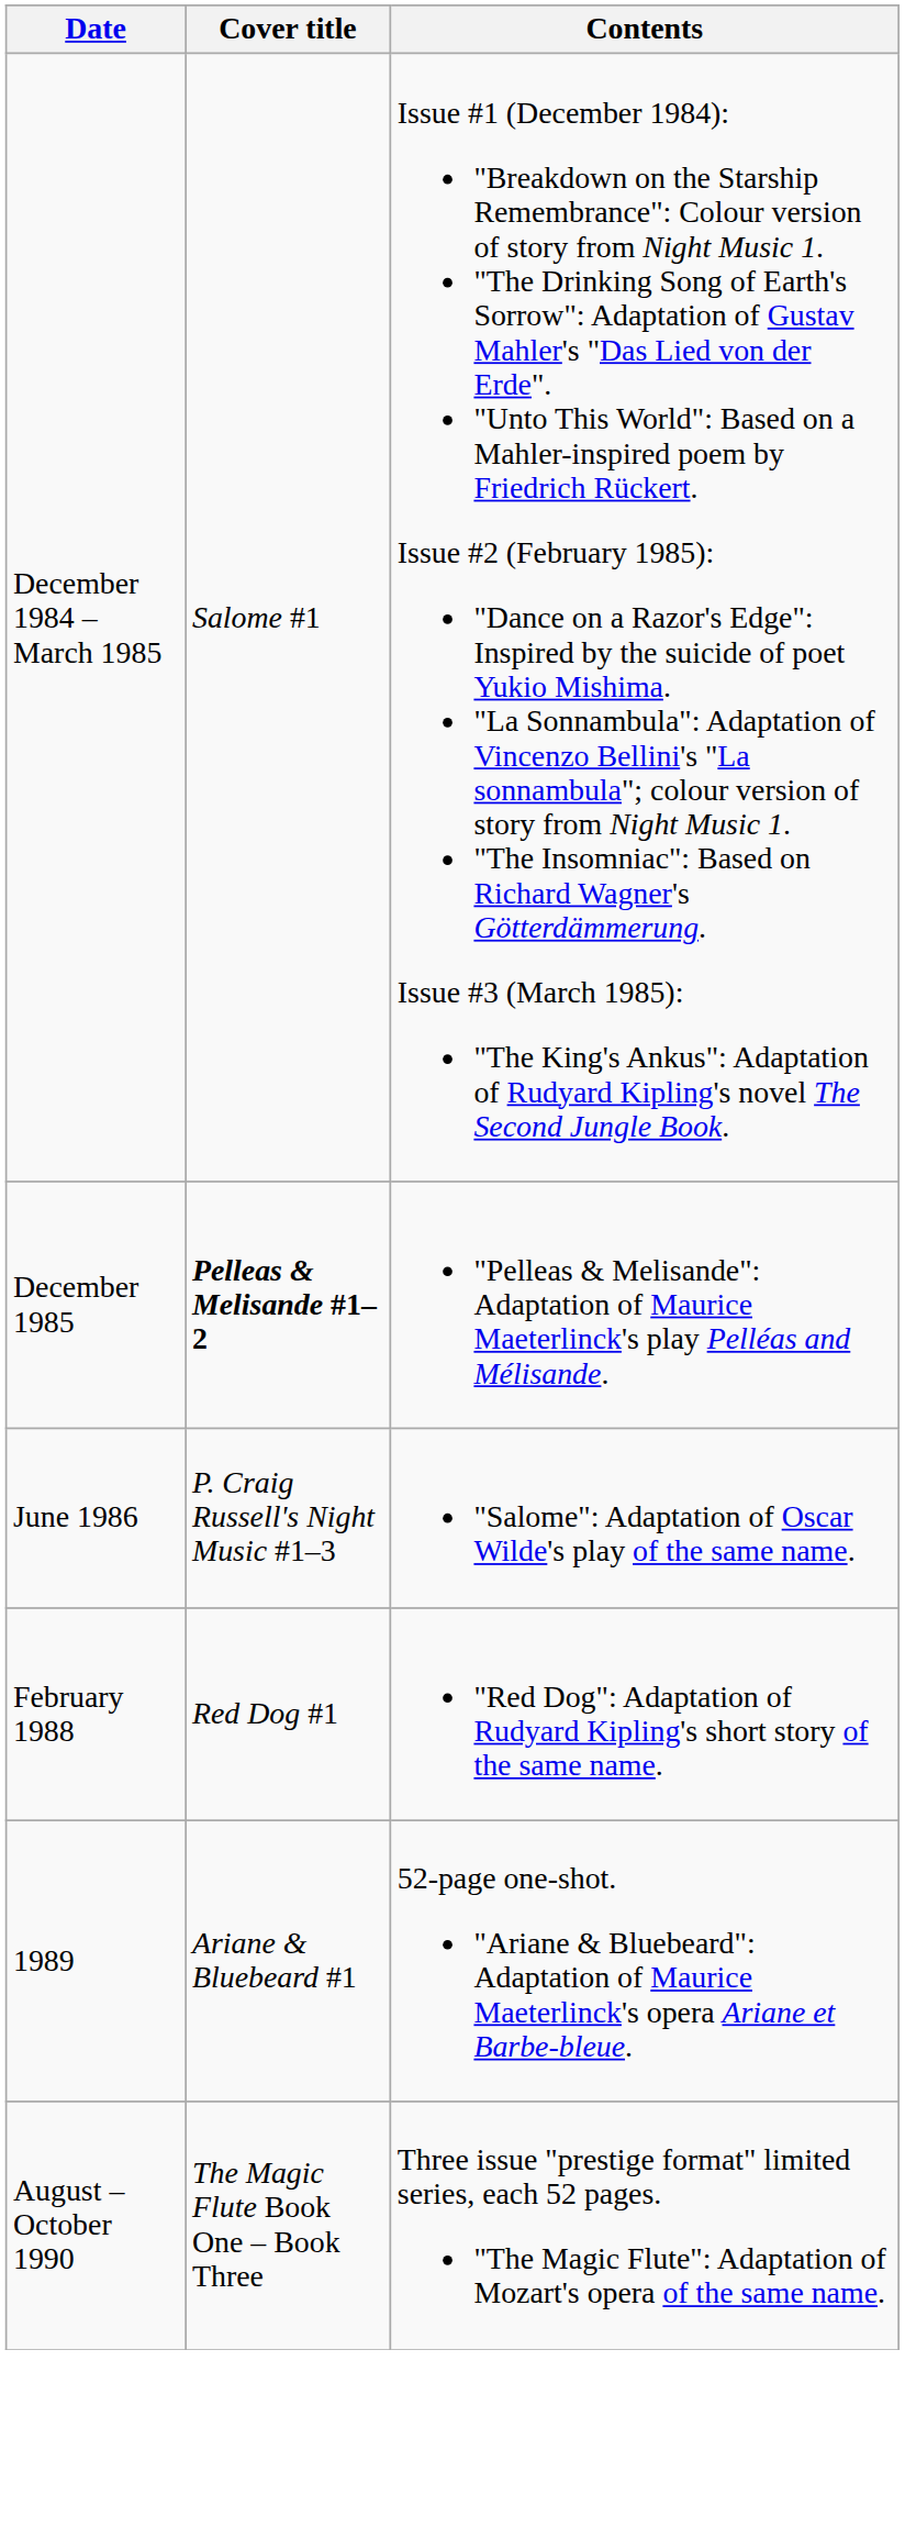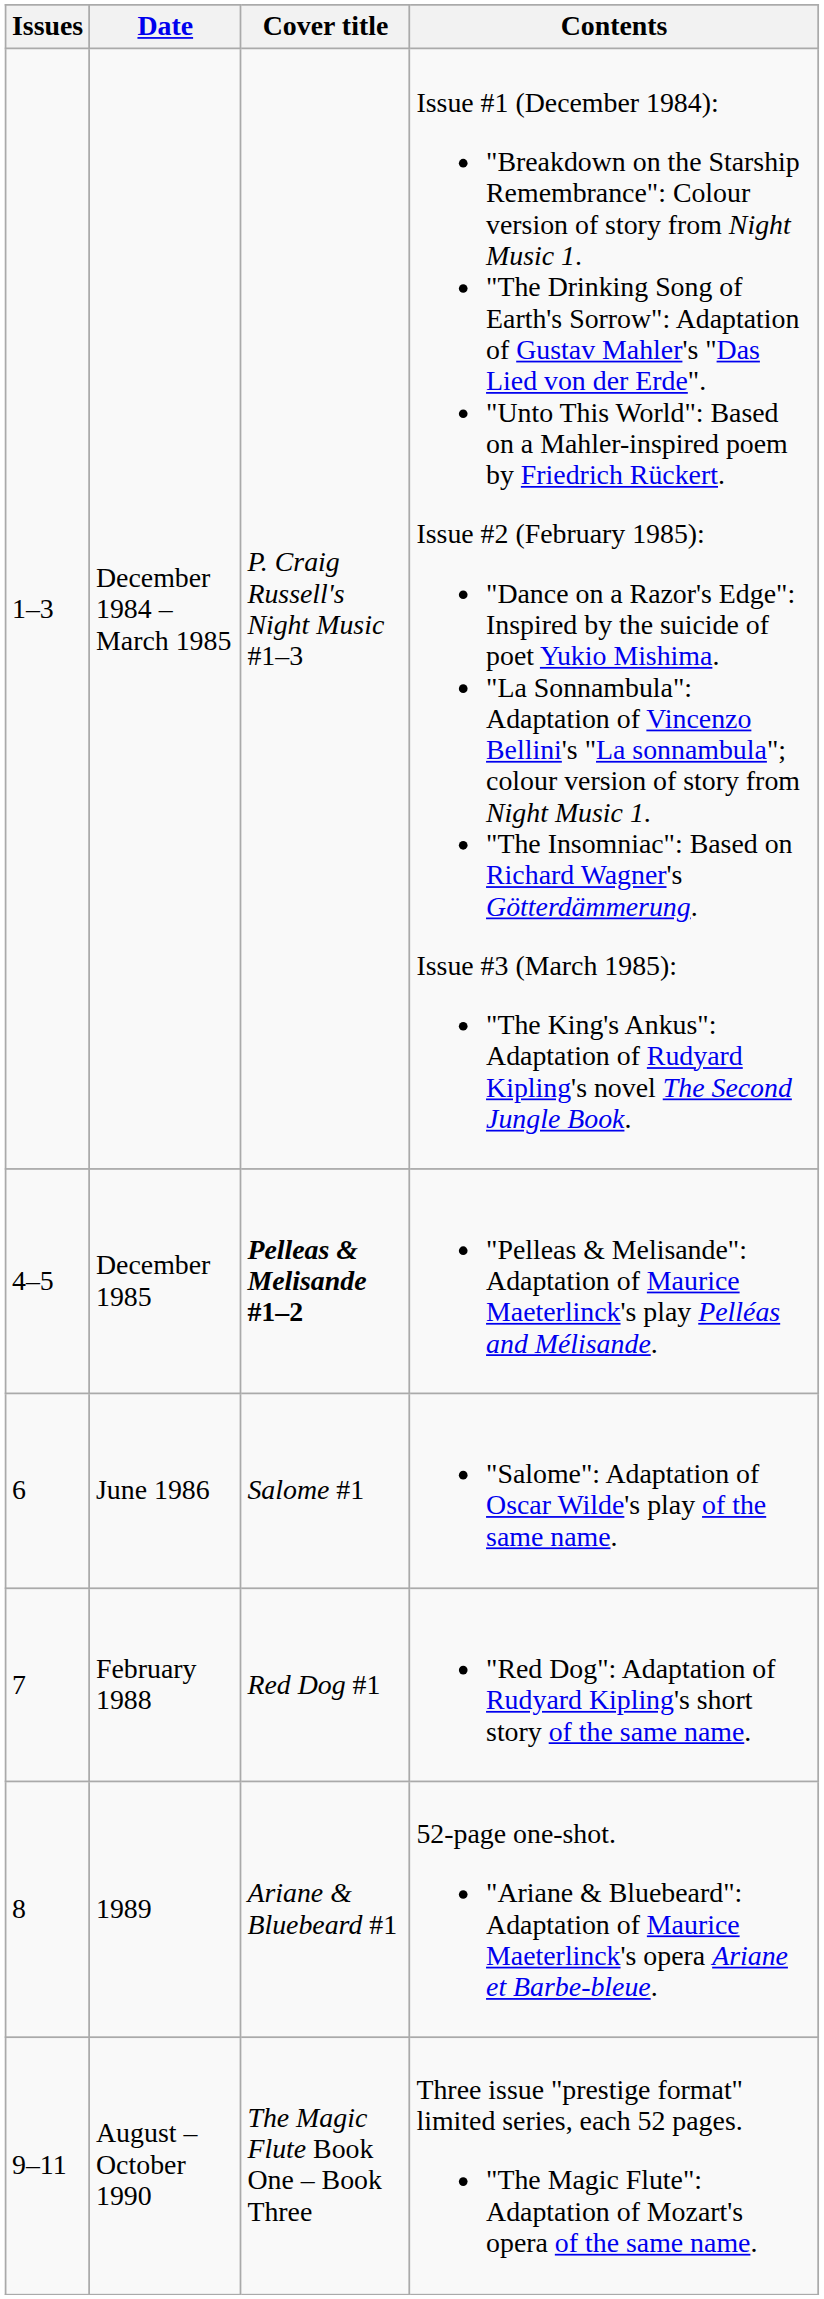+ column: Issues | 1–3 | 4–5 | 6 | 7 | 8 | 9–11
December 1984 – March 1985 | Cover title: Salome #1 -> P. Craig Russell's Night Music #1–3
June 1986 | Cover title: P. Craig Russell's Night Music #1–3 -> Salome #1
